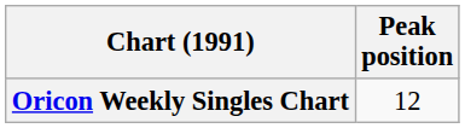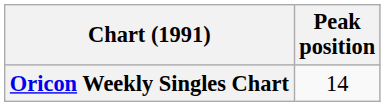Oricon Weekly Singles Chart | Peak position: 12 -> 14
